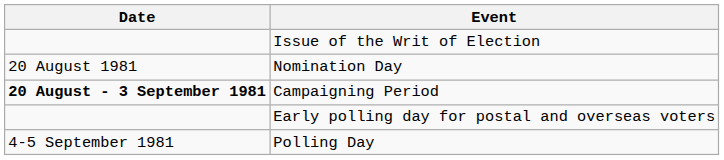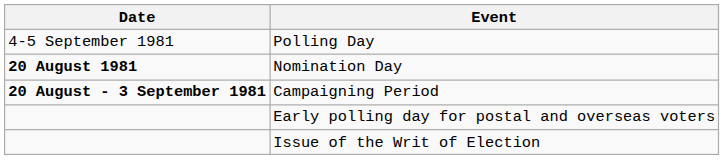rows swapped: Issue of the Writ of Election <-> Polling Day
Nomination Day | Date: normal -> bold
